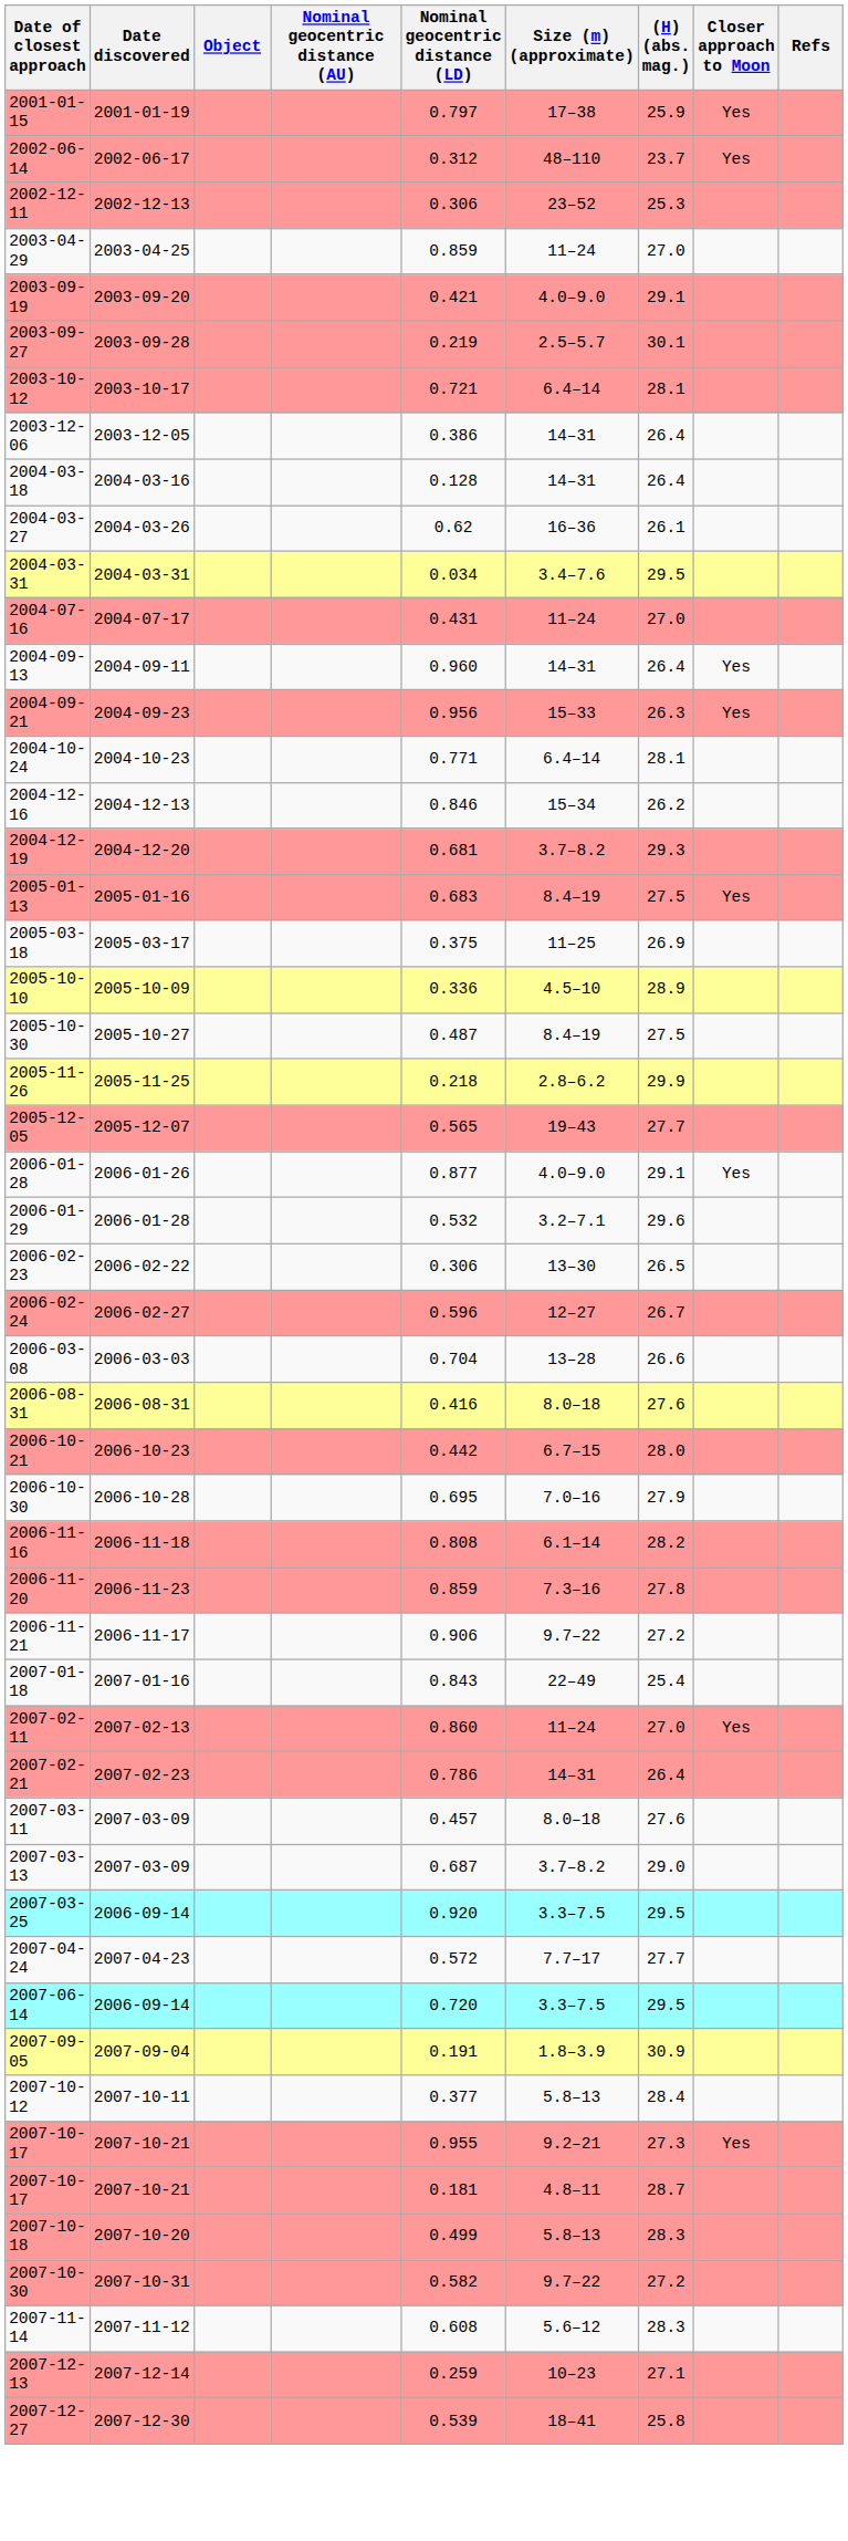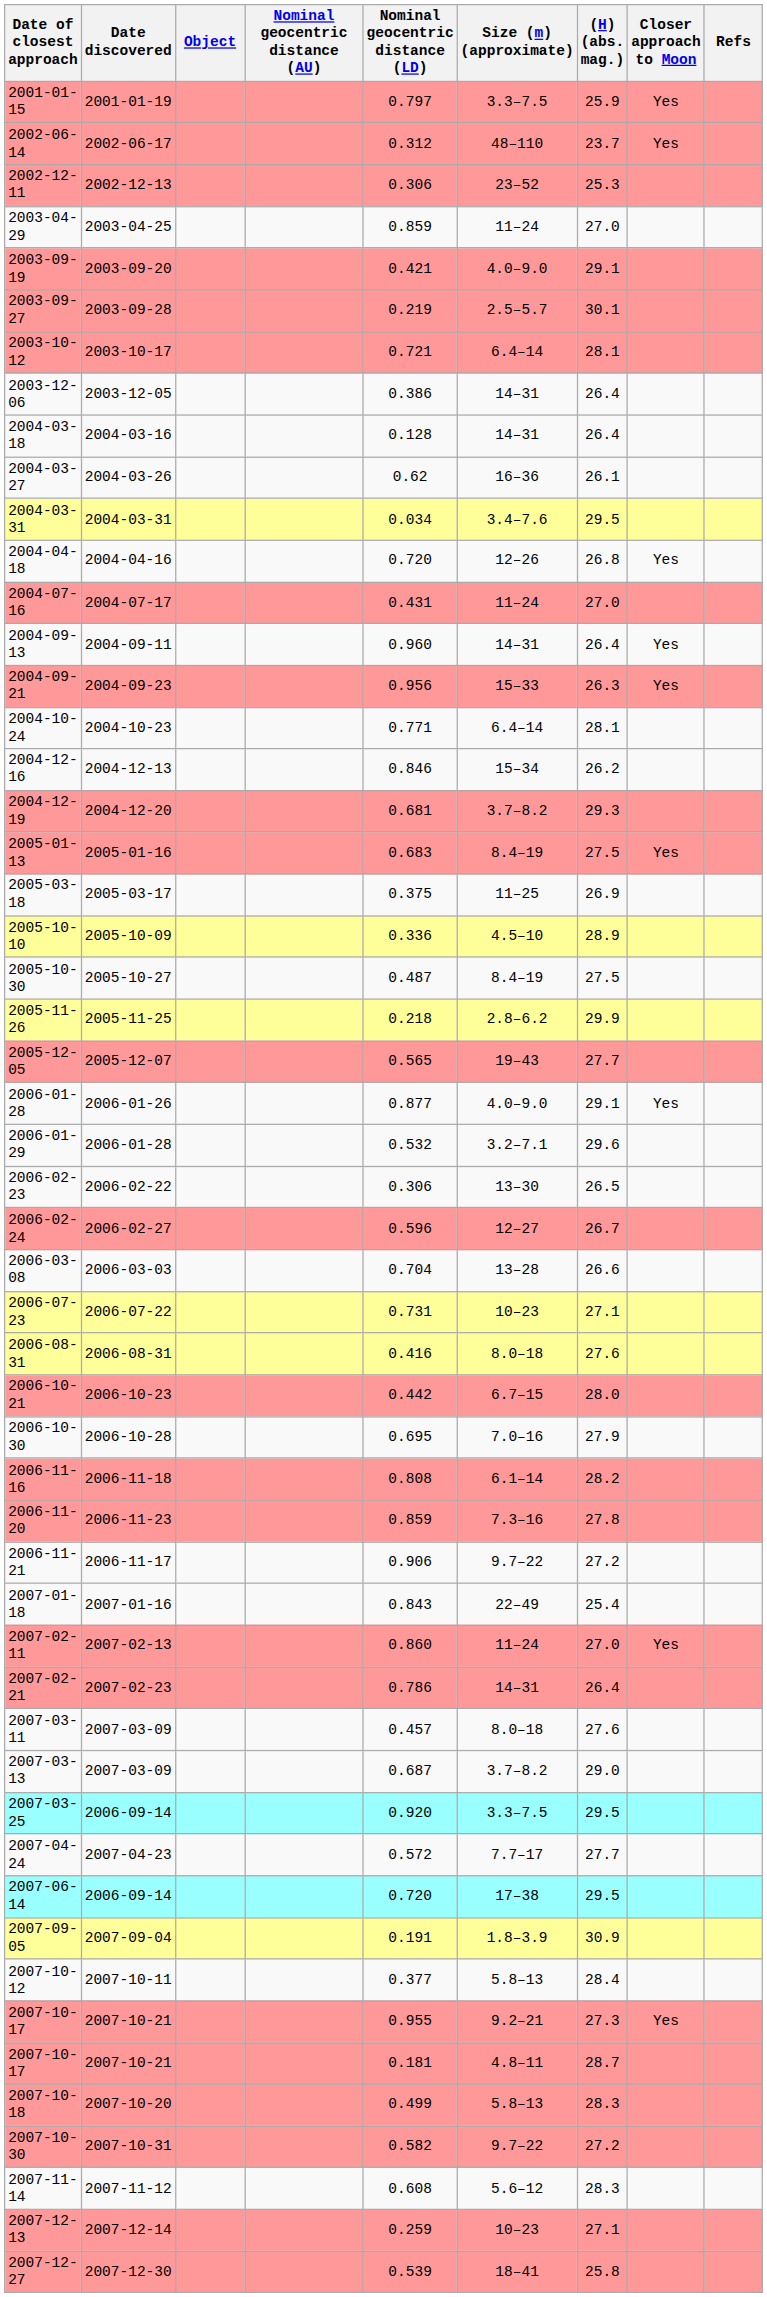2001-01-15 | Size (m) (approximate): 17–38 -> 3.3–7.5
+ row: 2004-04-18 | 2004-04-16 | 0.720 | 12–26 | 26.8 | Yes
+ row: 2006-07-23 | 2006-07-22 | 0.731 | 10–23 | 27.1
2007-06-14 | Size (m) (approximate): 3.3–7.5 -> 17–38
